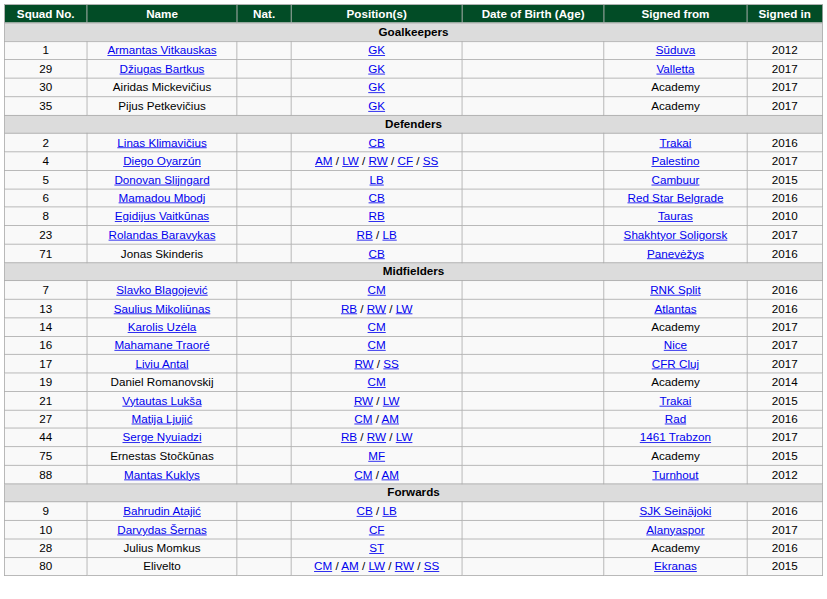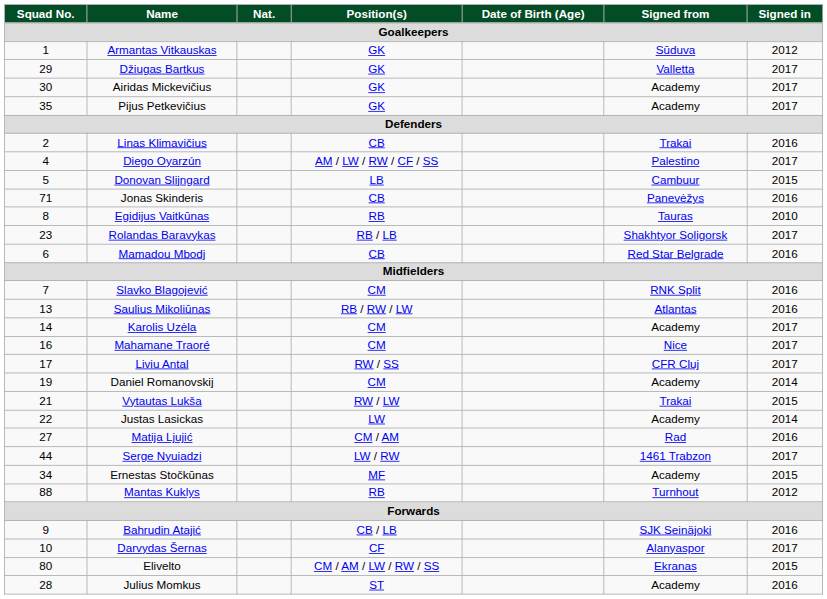rows swapped: Mamadou Mbodj <-> Jonas Skinderis
+ row: 22 | Justas Lasickas | LW | Academy | 2014
Serge Nyuiadzi | Position(s): RB / RW / LW -> LW / RW
Ernestas Stočkūnas | Squad No.: 75 -> 34
Mantas Kuklys | Position(s): CM / AM -> RB
rows swapped: Julius Momkus <-> Elivelto
